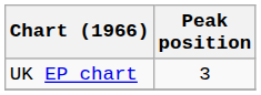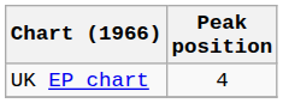UK EP chart | Peak position: 3 -> 4
